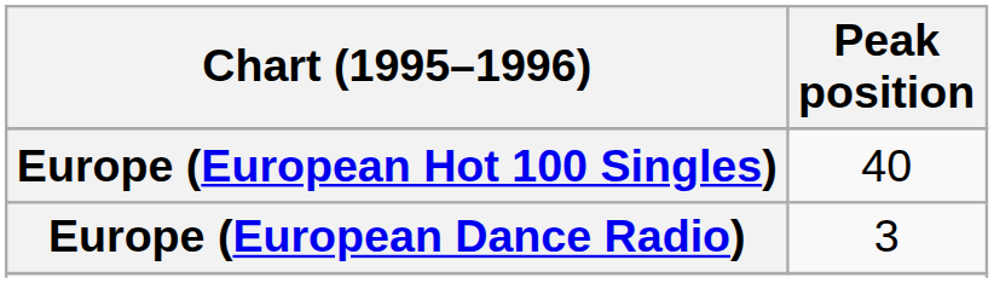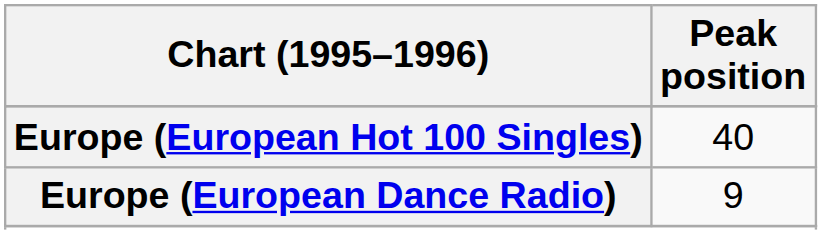Europe (European Dance Radio) | Peak position: 3 -> 9
